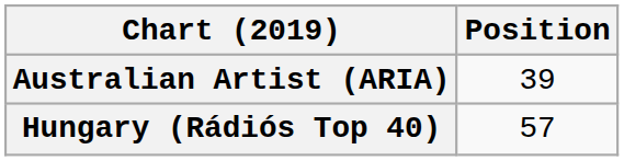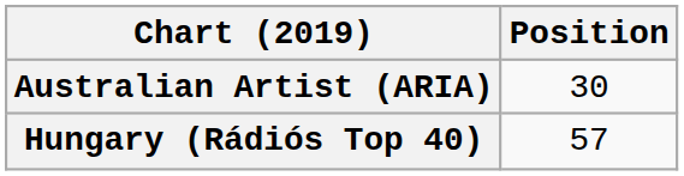Australian Artist (ARIA) | Position: 39 -> 30
